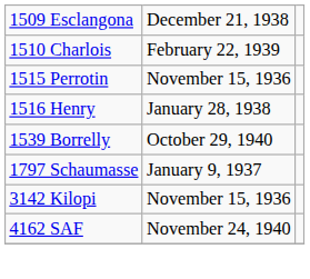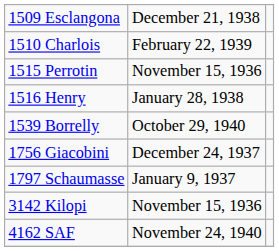+ row: 1756 Giacobini | December 24, 1937
